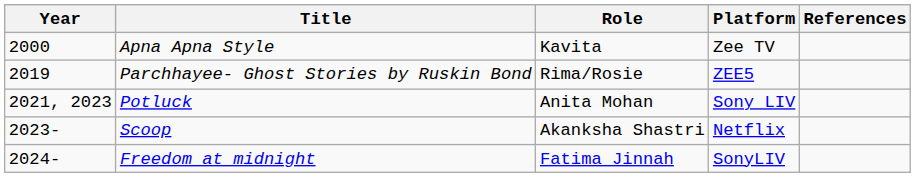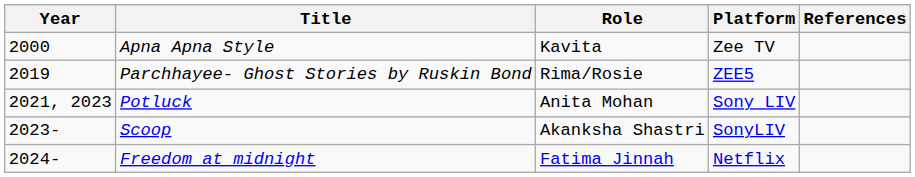Scoop | Platform: Netflix -> SonyLIV
Freedom at midnight | Platform: SonyLIV -> Netflix
